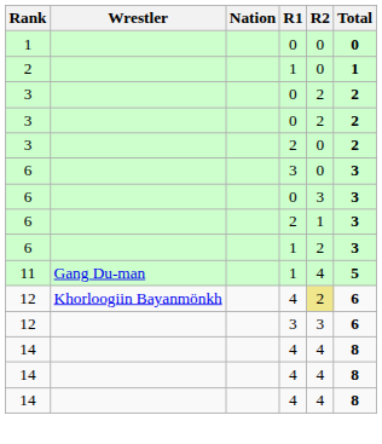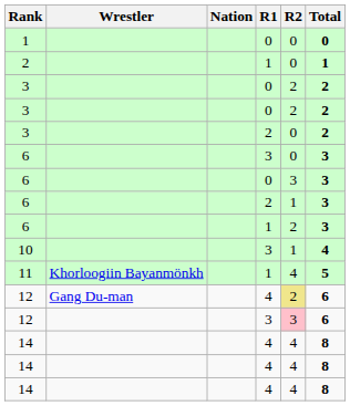+ row: 10 | 3 | 1 | 4
11 | Wrestler: Gang Du-man -> Khorloogiin Bayanmönkh
12 / 4 | Wrestler: Khorloogiin Bayanmönkh -> Gang Du-man
12 / 3 | R2: no background -> pink background
